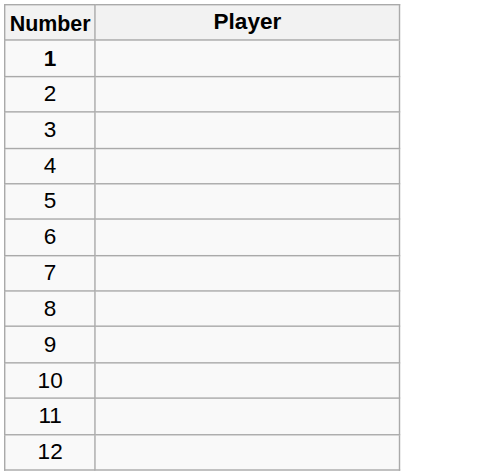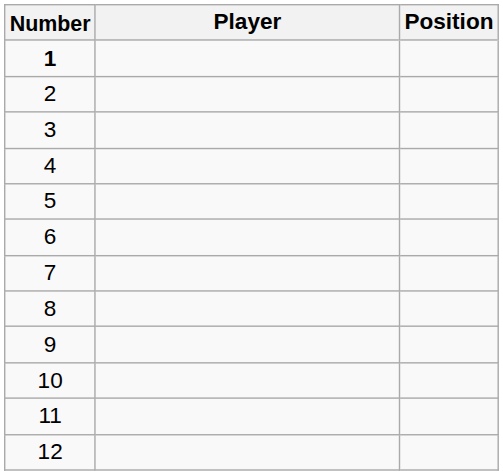+ column: Position
